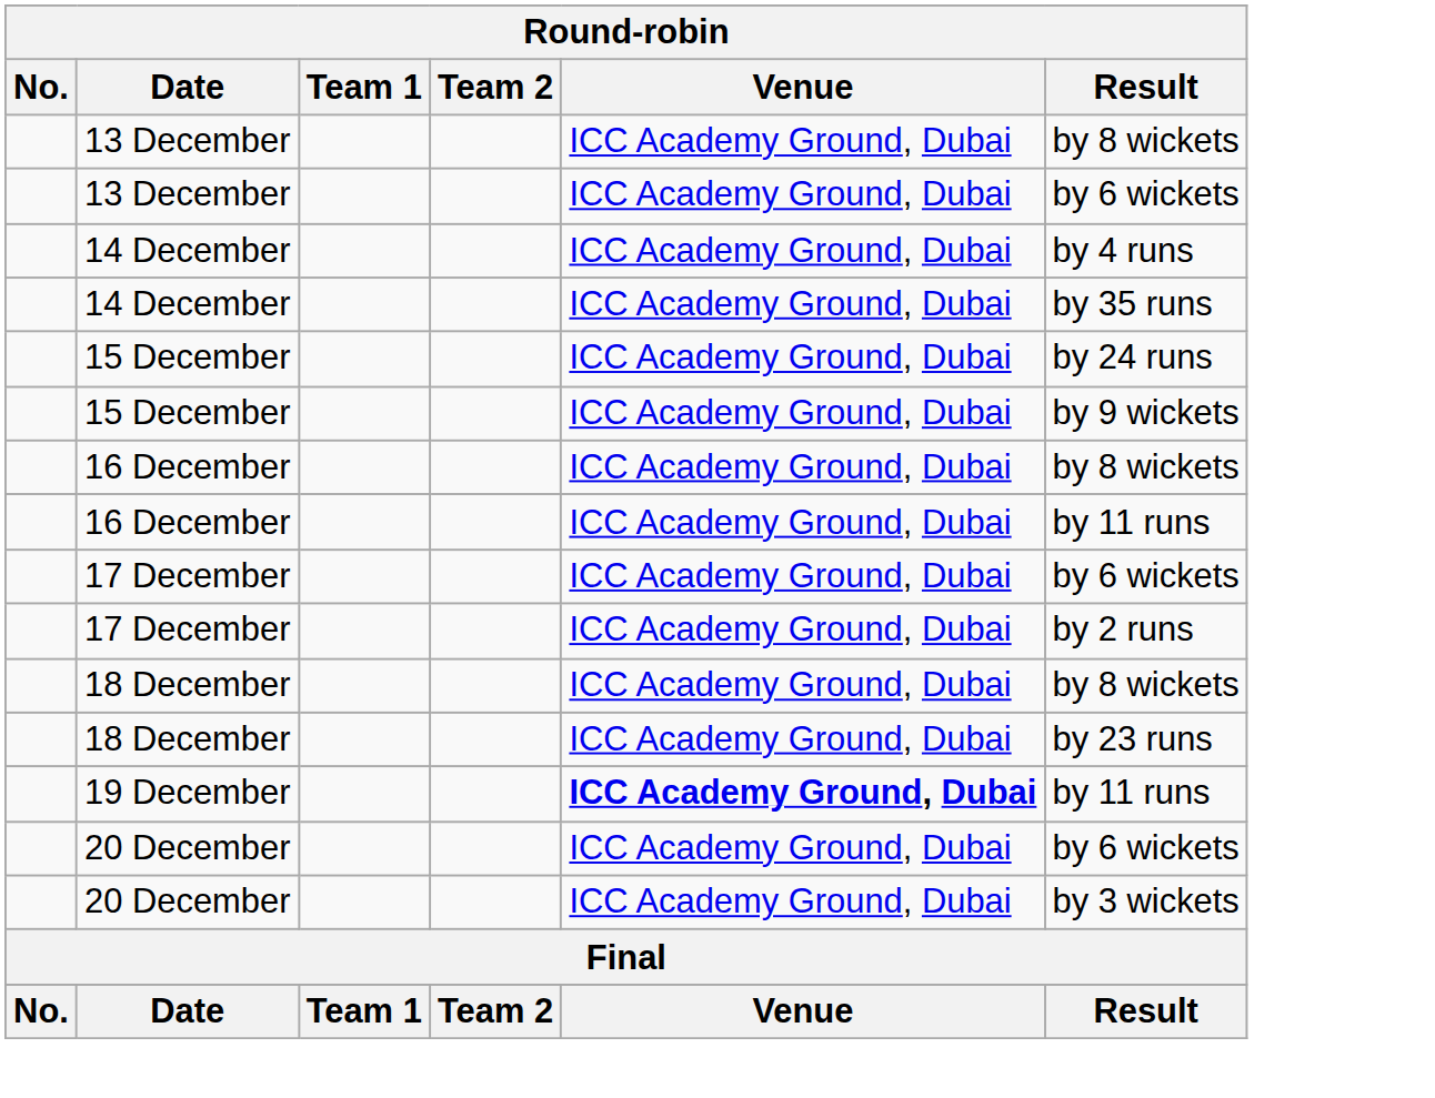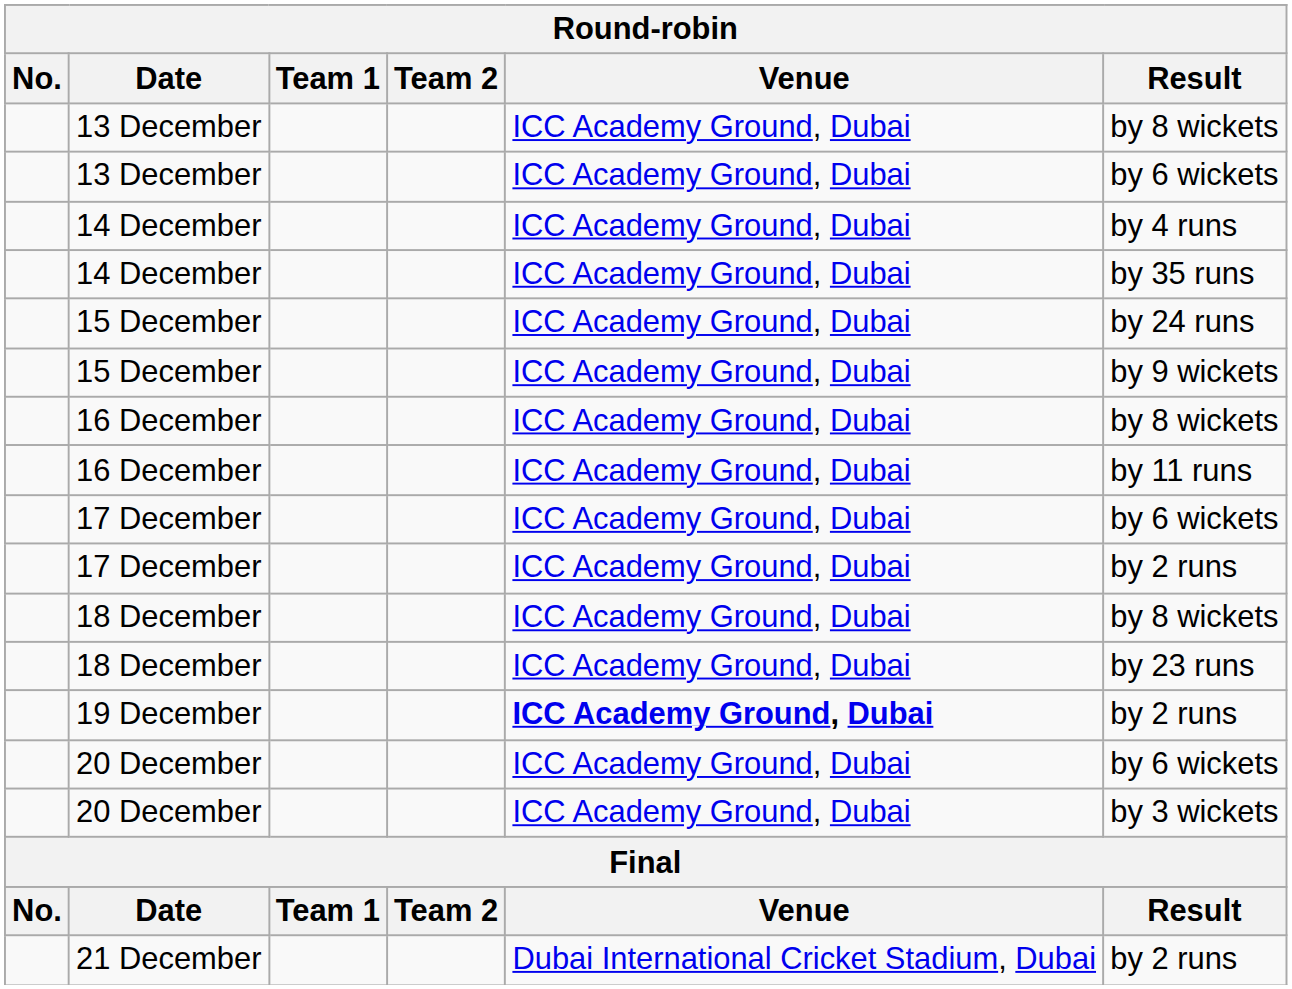19 December | Result: by 11 runs -> by 2 runs
+ row: 21 December | Dubai International Cricket Stadium, Dubai | by 2 runs
